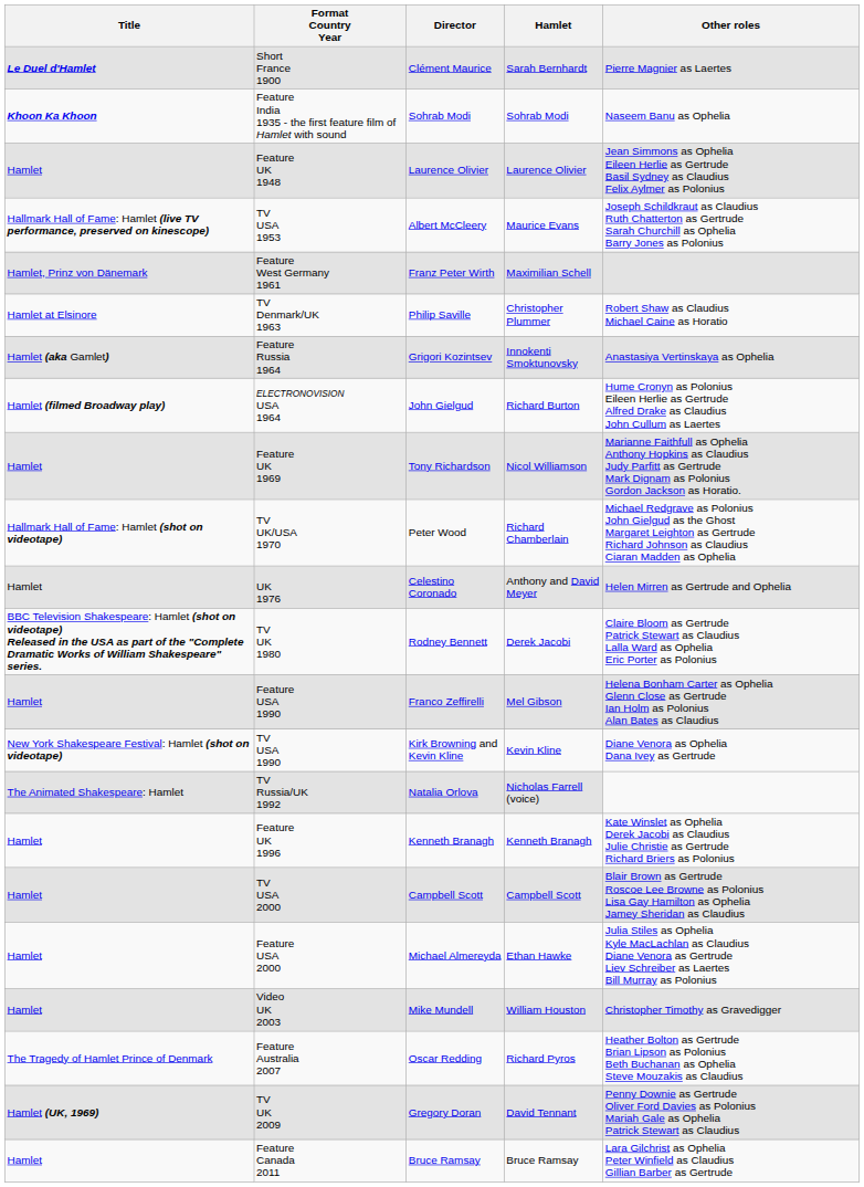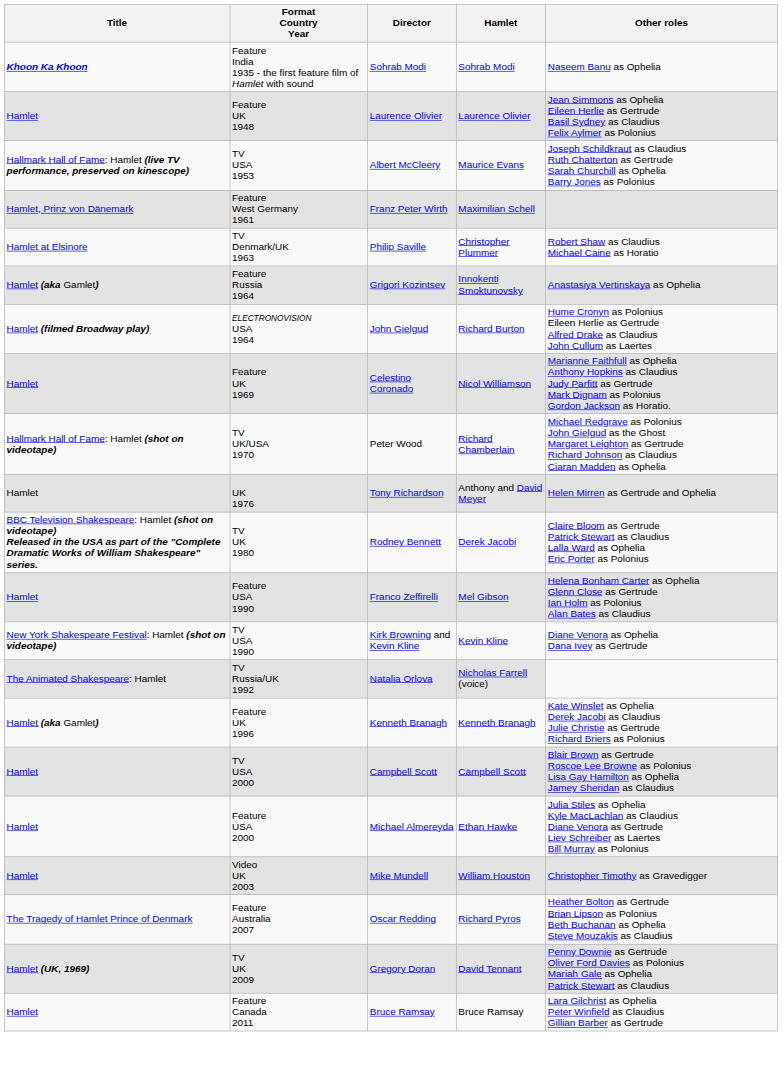- row: Le Duel d'Hamlet | Short France 1900 | Clément Maurice | Sarah Bernhardt | Pierre Magnier as Laertes
Feature UK 1969 | Director: Tony Richardson -> Celestino Coronado
UK 1976 | Director: Celestino Coronado -> Tony Richardson
Feature UK 1996 | Title: Hamlet -> Hamlet (aka Gamlet)
